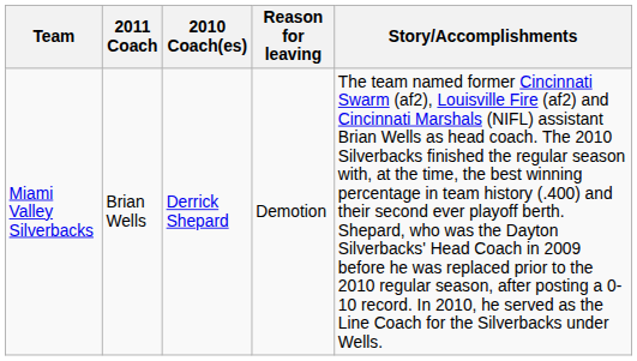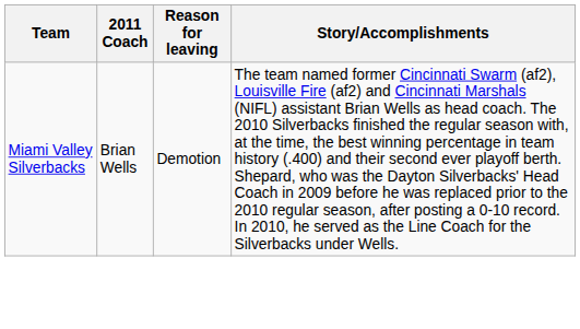- column: 2010 Coach(es) | Derrick Shepard
